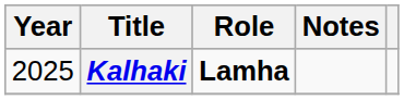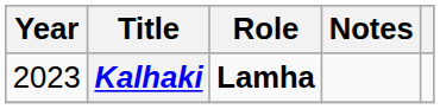Kalhaki | Year: 2025 -> 2023
